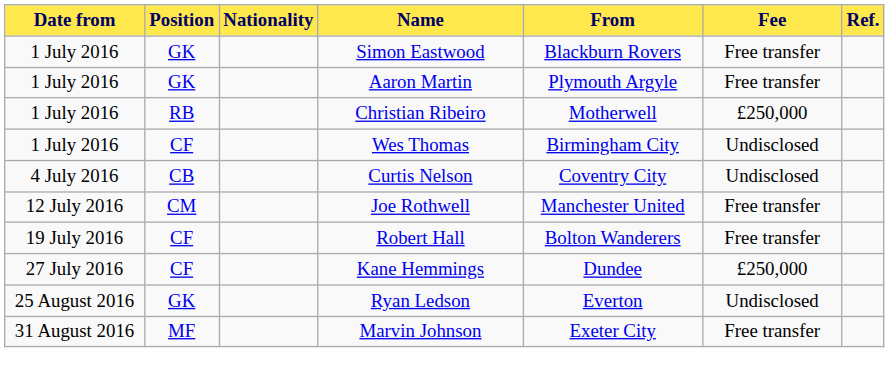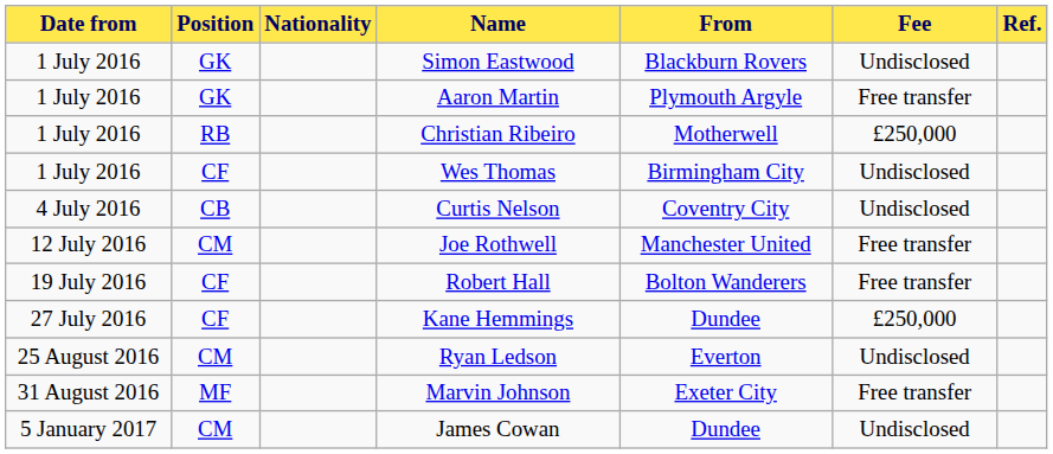Simon Eastwood | Fee: Free transfer -> Undisclosed
Ryan Ledson | Position: GK -> CM
+ row: 5 January 2017 | CM | James Cowan | Dundee | Undisclosed
